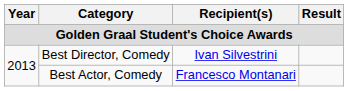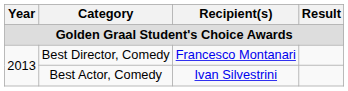Best Director, Comedy | Recipient(s): Ivan Silvestrini -> Francesco Montanari
Best Actor, Comedy | Recipient(s): Francesco Montanari -> Ivan Silvestrini
